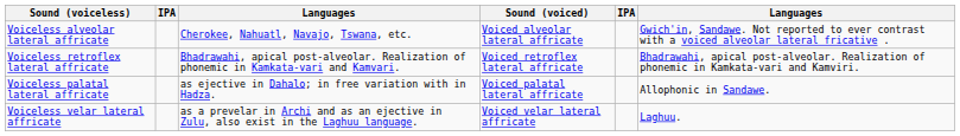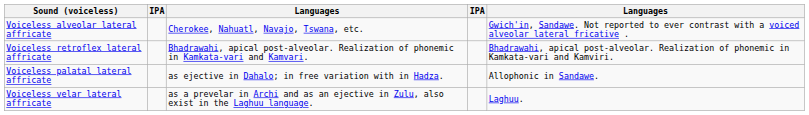- column: Sound (voiced) | Voiced alveolar lateral affricate | Voiced retroflex lateral affricate | Voiced palatal lateral affricate | Voiced velar lateral affricate
